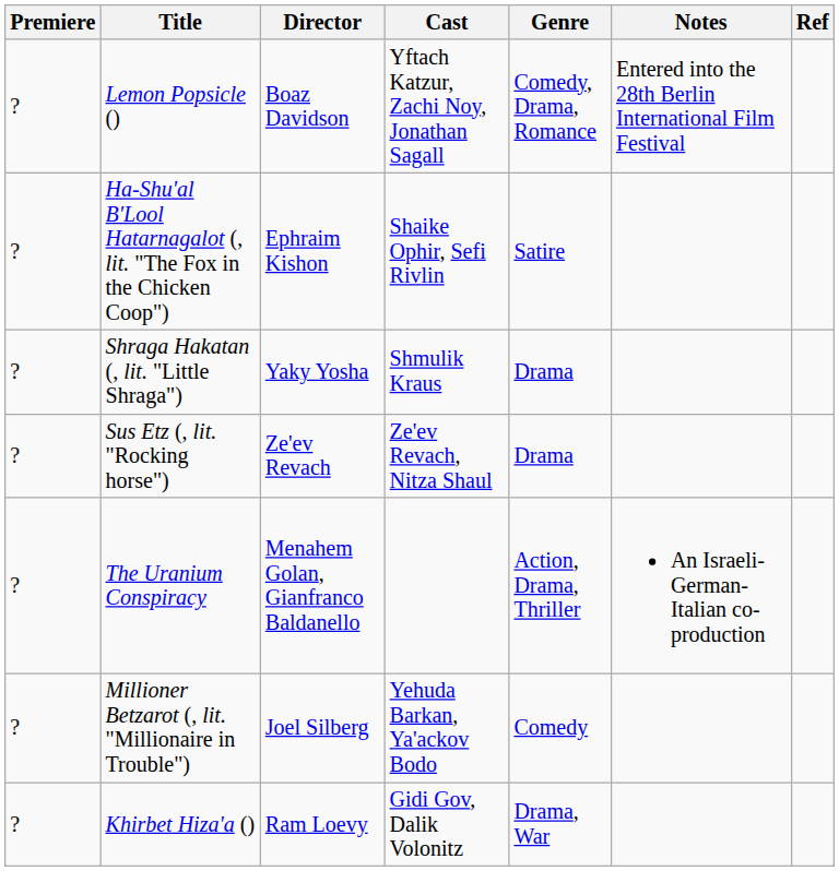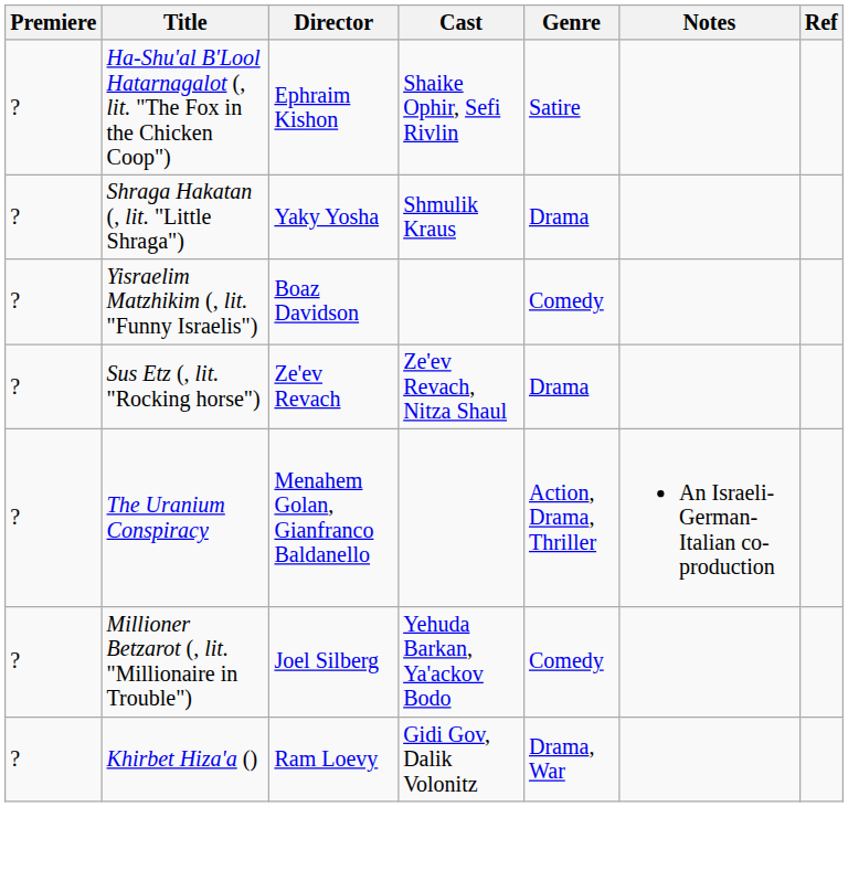- row: ? | Lemon Popsicle () | Boaz Davidson | Yftach Katzur, Zachi Noy, Jonathan Sagall | Comedy, Drama, Romance | Entered into the 28th Berlin International Film Festival
+ row: ? | Yisraelim Matzhikim (, lit. "Funny Israelis") | Boaz Davidson | Comedy
